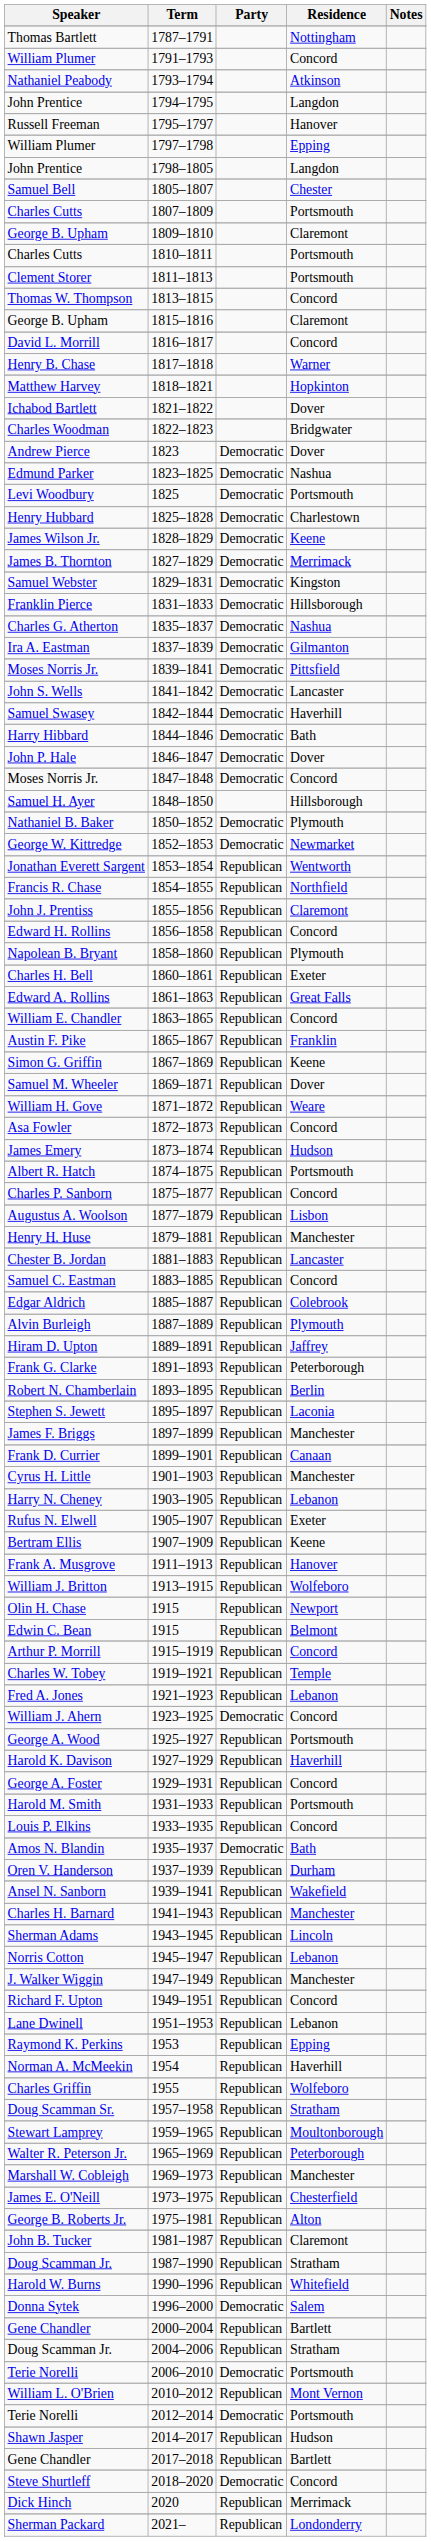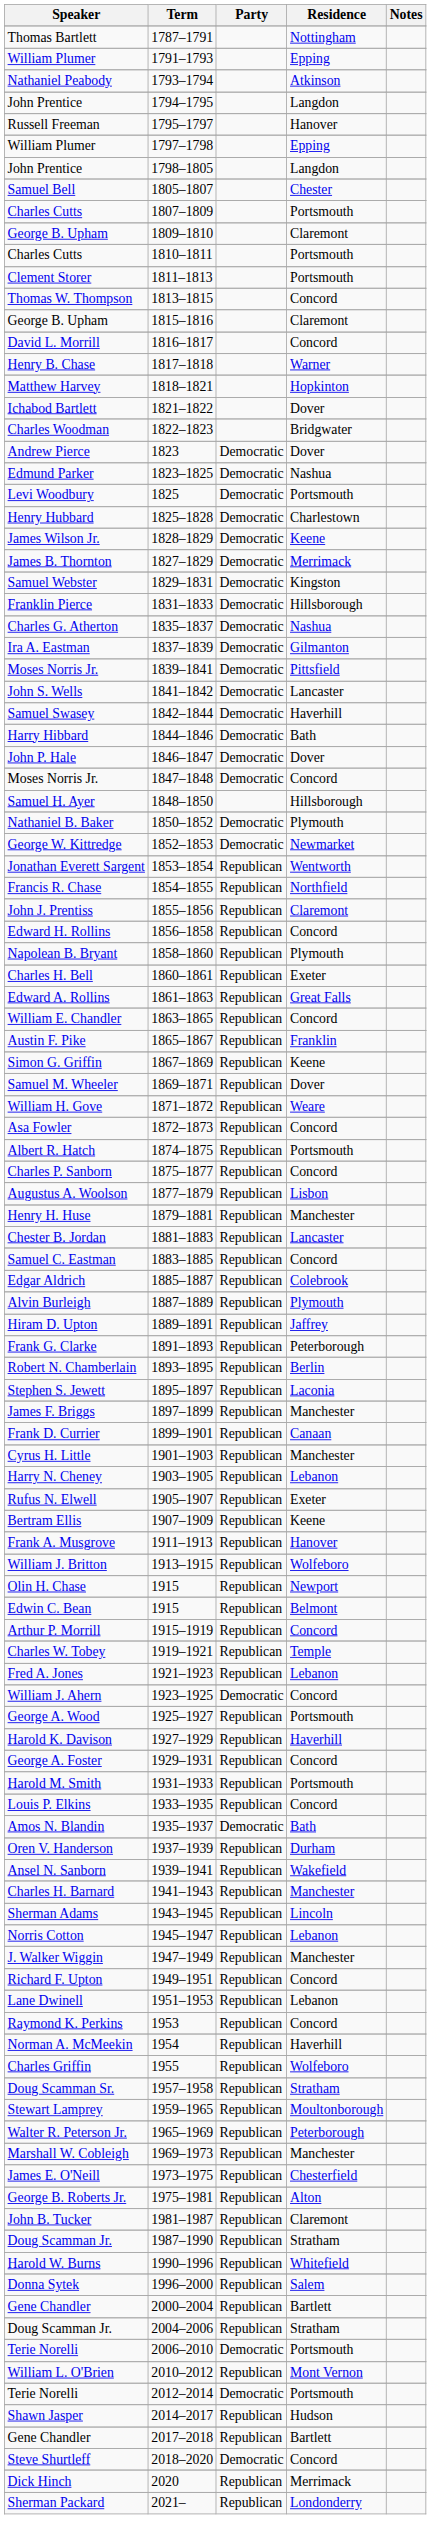William Plumer / 1791–1793 | Residence: Concord -> Epping
- row: James Emery | 1873–1874 | Republican | Hudson
Raymond K. Perkins | Residence: Epping -> Concord
Donna Sytek | Party: Democratic -> Republican
